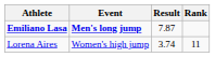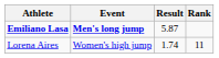Emiliano Lasa | Result: 7.87 -> 5.87
Lorena Aires | Result: 3.74 -> 1.74
